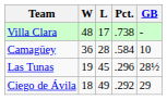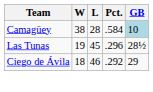- row: Villa Clara | 48 | 17 | .738 | -
Camagüey | W: 36 -> 38
Camagüey | GB: no background -> lightblue background
Ciego de Ávila | L: 49 -> 46
